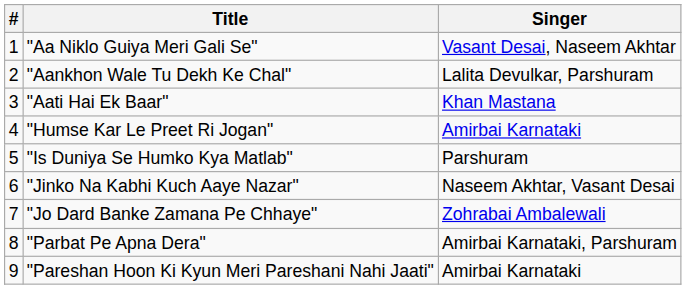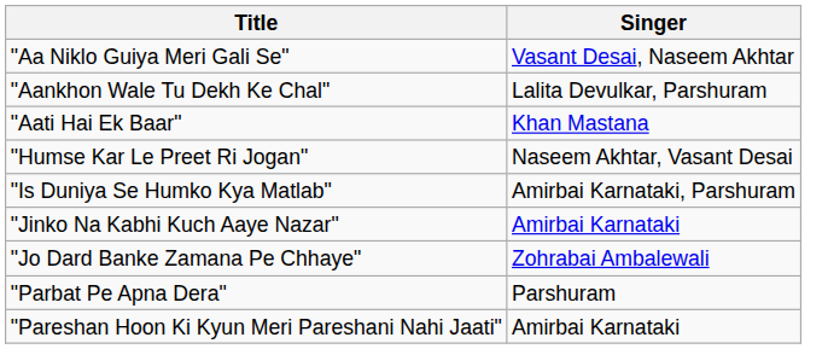- column: # | 1 | 2 | 3 | 4 | 5 | 6 | 7 | 8 | 9
"Humse Kar Le Preet Ri Jogan" | Singer: Amirbai Karnataki -> Naseem Akhtar, Vasant Desai
"Is Duniya Se Humko Kya Matlab" | Singer: Parshuram -> Amirbai Karnataki, Parshuram
"Jinko Na Kabhi Kuch Aaye Nazar" | Singer: Naseem Akhtar, Vasant Desai -> Amirbai Karnataki
"Parbat Pe Apna Dera" | Singer: Amirbai Karnataki, Parshuram -> Parshuram
